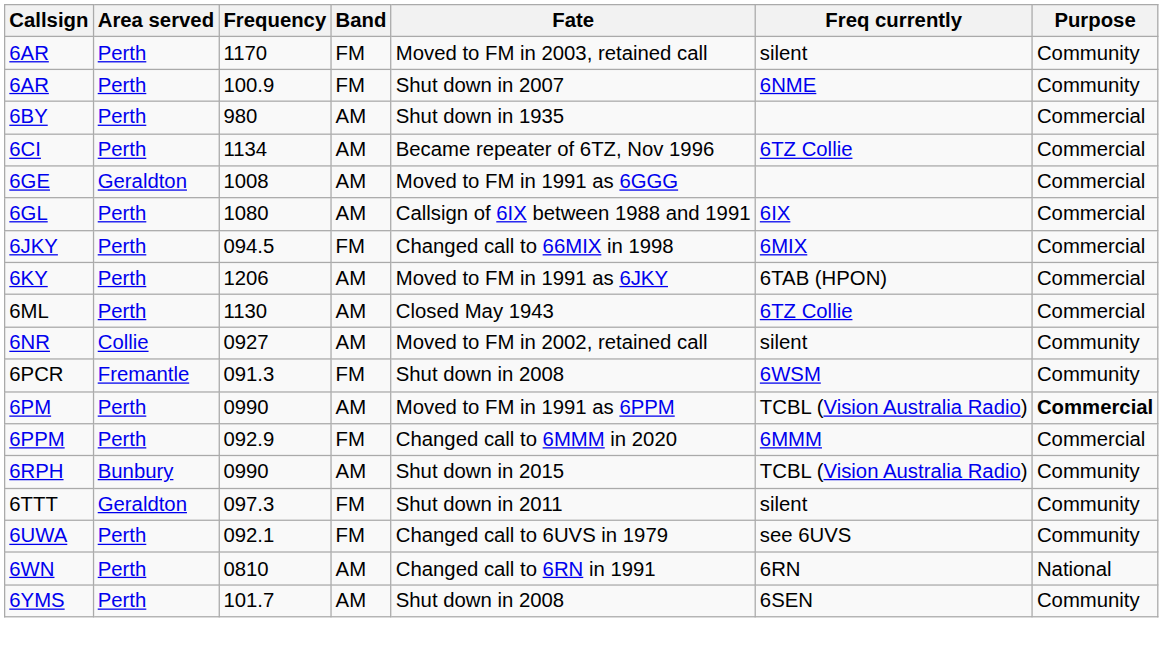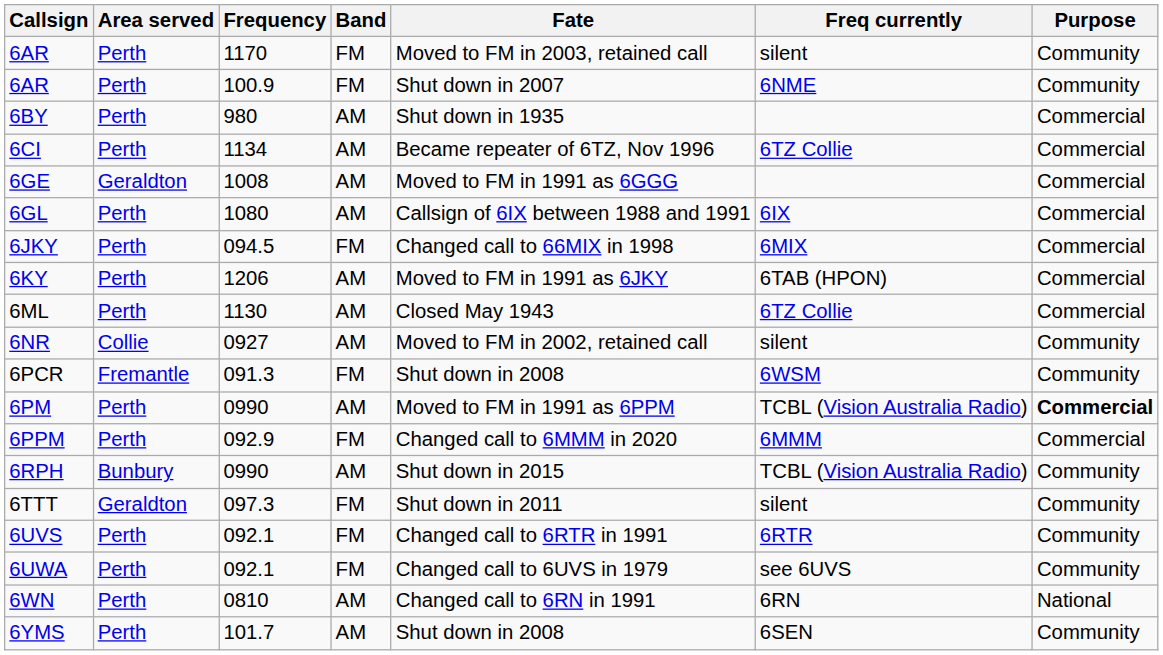+ row: 6UVS | Perth | 092.1 | FM | Changed call to 6RTR in 1991 | 6RTR | Community
